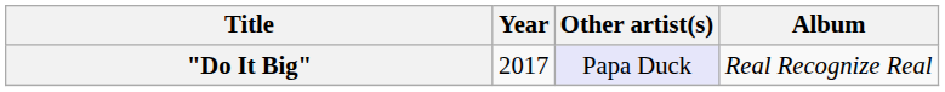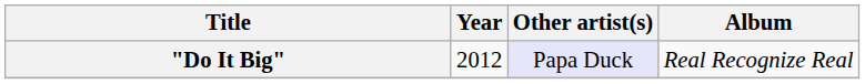"Do It Big" | Year: 2017 -> 2012
